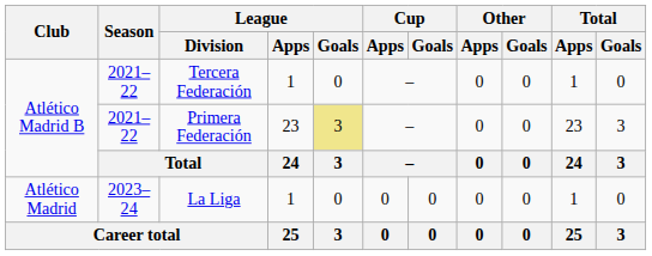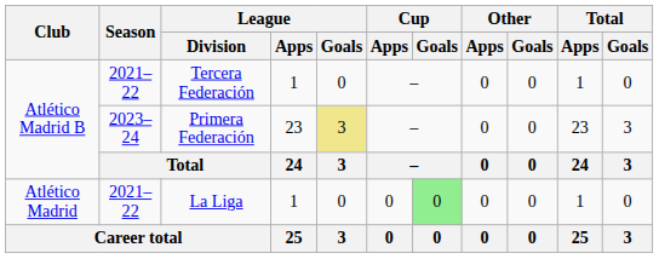Primera Federación | Season: 2021–22 -> 2023–24
La Liga | Season: 2023–24 -> 2021–22
La Liga | Cup / Goals: no background -> lightgreen background
